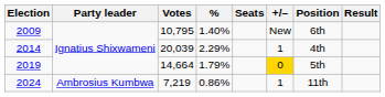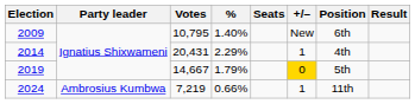2014 | Votes: 20,039 -> 20,431
2019 | Votes: 14,664 -> 14,667
2024 | %: 0.86% -> 0.66%
